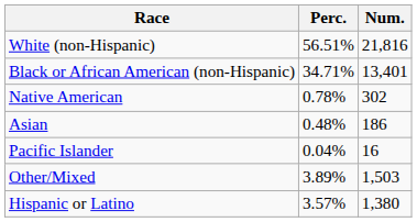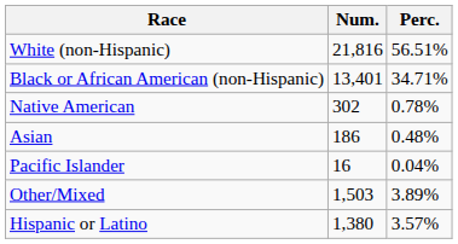columns swapped: Num. <-> Perc.
